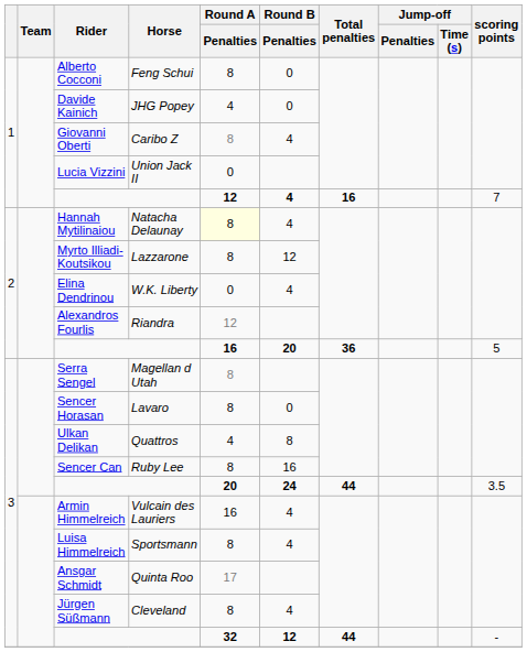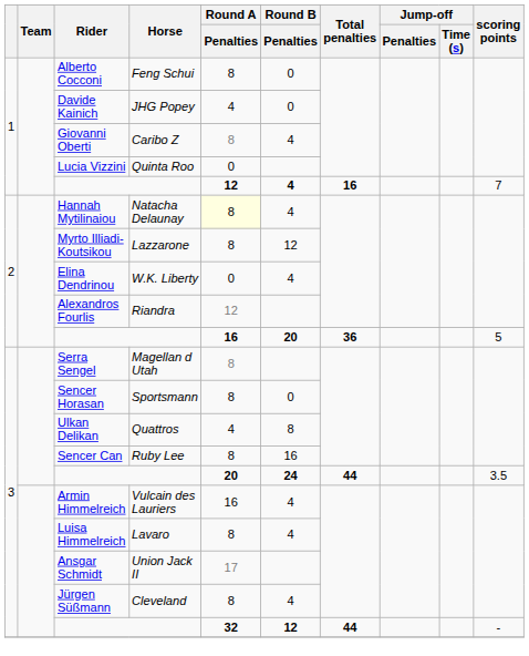Lucia Vizzini | Horse: Union Jack II -> Quinta Roo
Sencer Horasan | Horse: Lavaro -> Sportsmann
Luisa Himmelreich | Horse: Sportsmann -> Lavaro
Ansgar Schmidt | Horse: Quinta Roo -> Union Jack II
